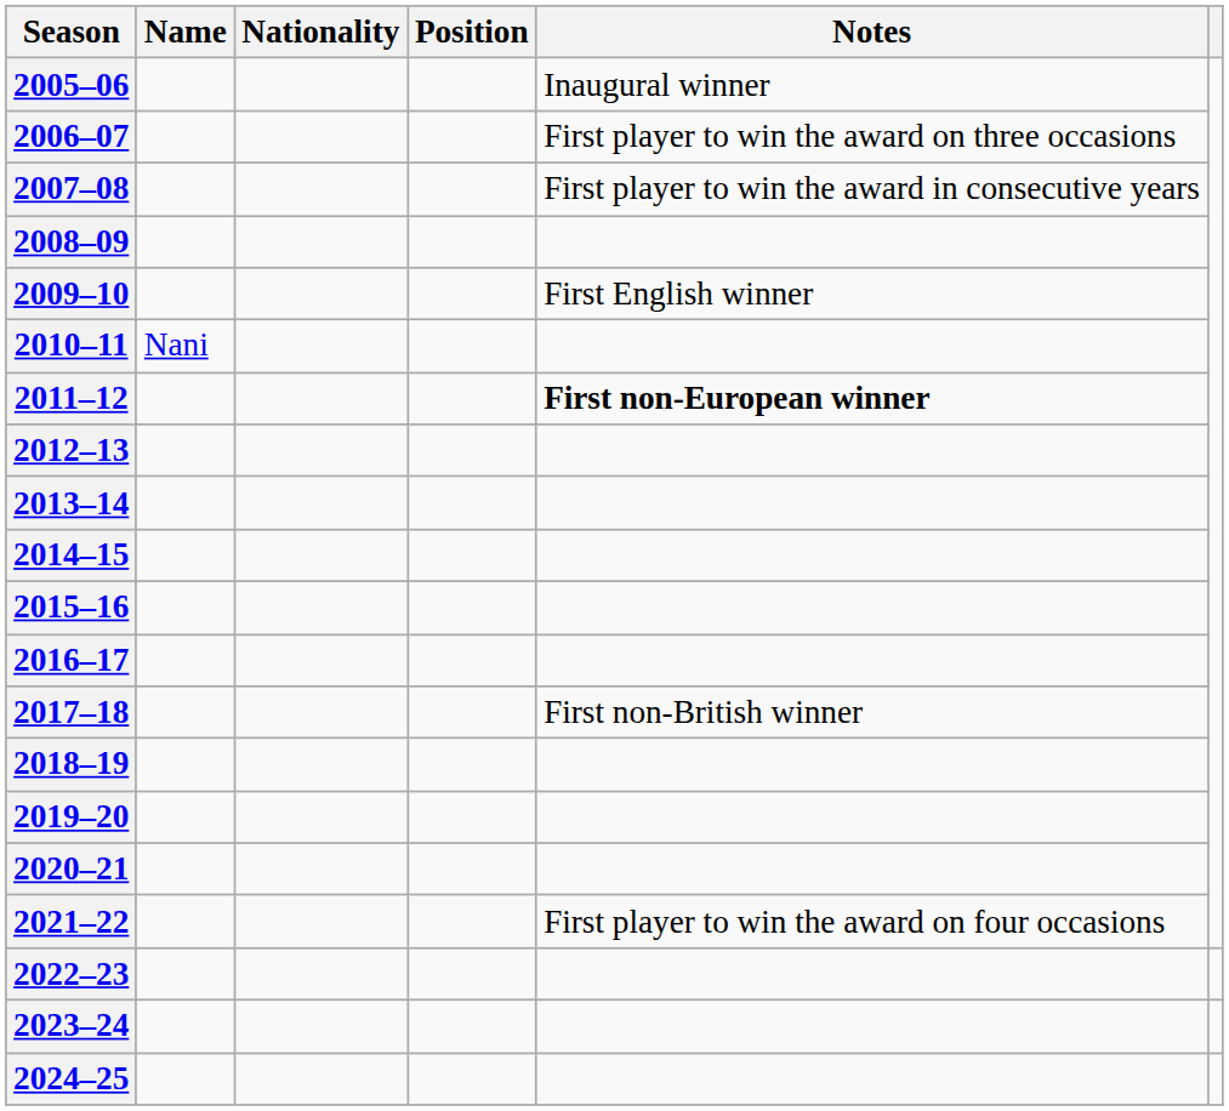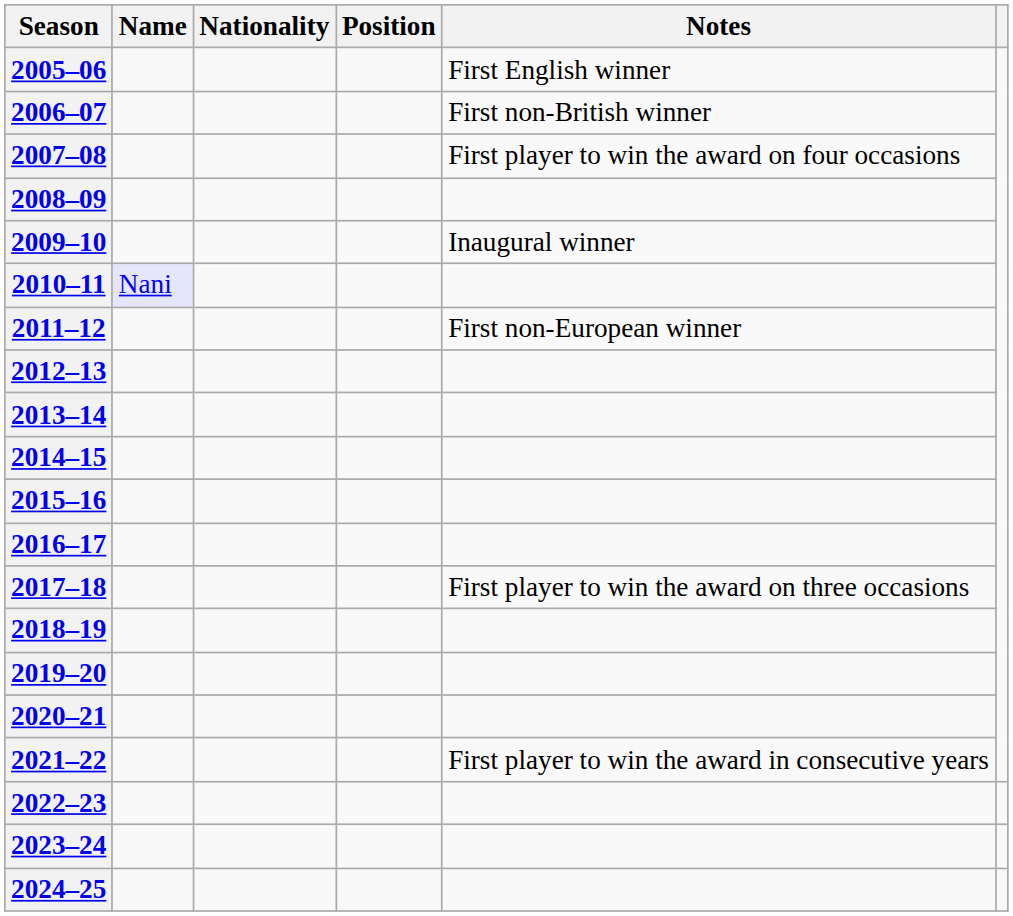2005–06 | Notes: Inaugural winner -> First English winner
2006–07 | Notes: First player to win the award on three occasions -> First non-British winner
2007–08 | Notes: First player to win the award in consecutive years -> First player to win the award on four occasions
2009–10 | Notes: First English winner -> Inaugural winner
2010–11 | Name: no background -> lavender background
2011–12 | Notes: bold -> normal
2017–18 | Notes: First non-British winner -> First player to win the award on three occasions
2021–22 | Notes: First player to win the award on four occasions -> First player to win the award in consecutive years
